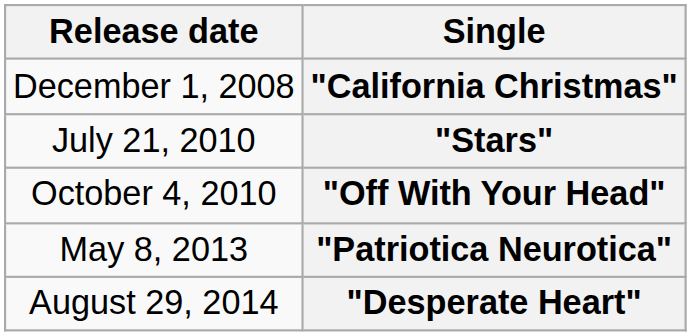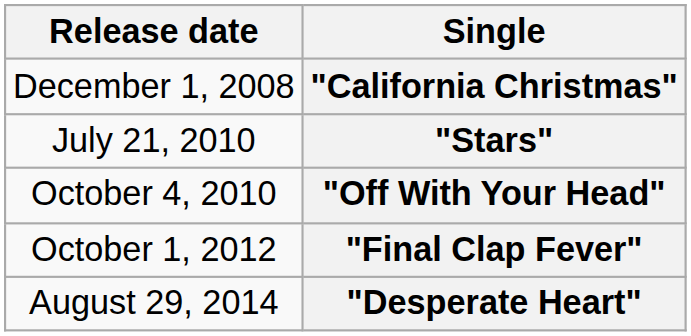+ row: October 1, 2012 | "Final Clap Fever"
- row: May 8, 2013 | "Patriotica Neurotica"
